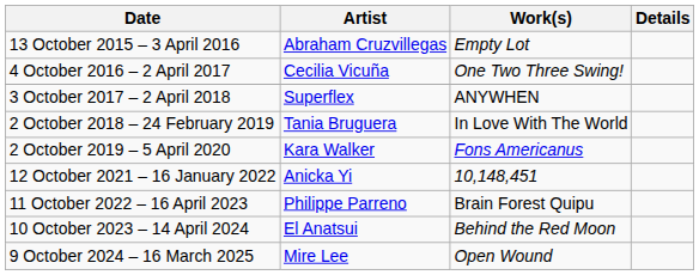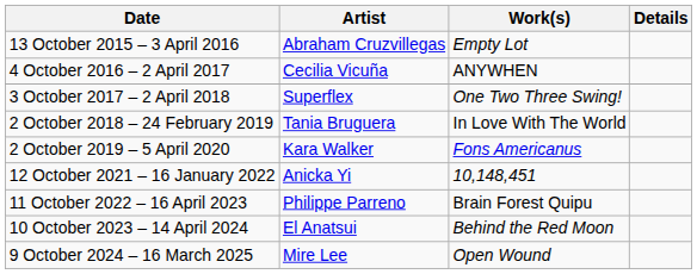4 October 2016 – 2 April 2017 | Work(s): One Two Three Swing! -> ANYWHEN
3 October 2017 – 2 April 2018 | Work(s): ANYWHEN -> One Two Three Swing!
